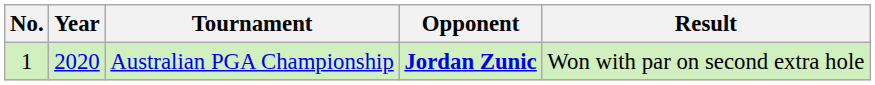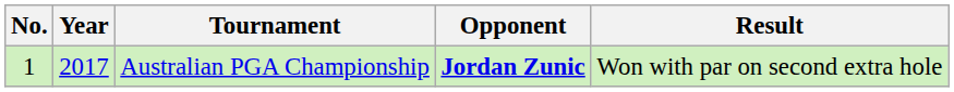Australian PGA Championship | Year: 2020 -> 2017
